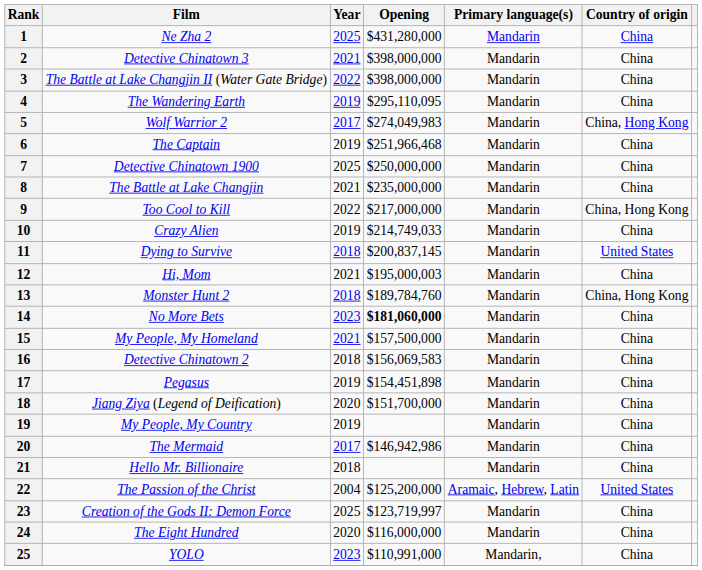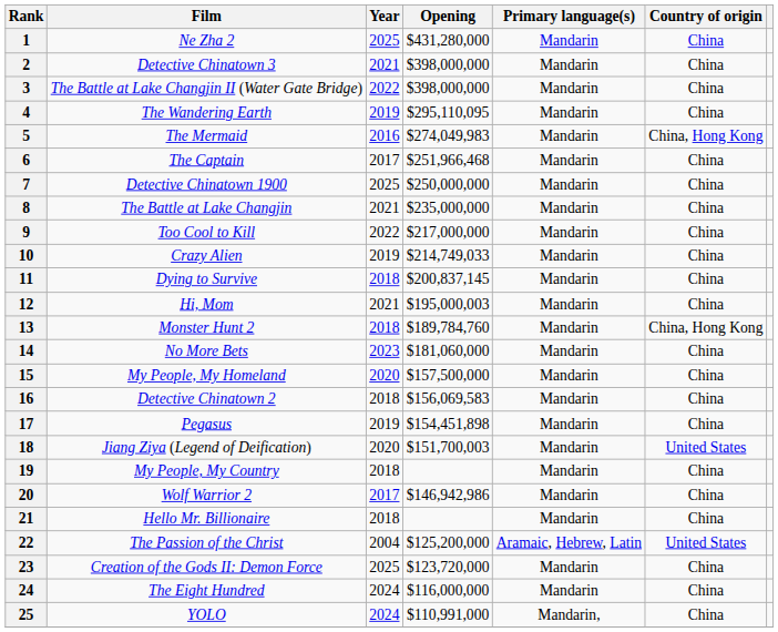5 | Film: Wolf Warrior 2 -> The Mermaid
5 | Year: 2017 -> 2016
6 | Year: 2019 -> 2017
9 | Country of origin: China, Hong Kong -> China
11 | Country of origin: United States -> China
14 | Opening: bold -> normal
15 | Year: 2021 -> 2020
18 | Opening: $151,700,000 -> $151,700,003
18 | Country of origin: China -> United States
19 | Year: 2019 -> 2018
20 | Film: The Mermaid -> Wolf Warrior 2
23 | Opening: $123,719,997 -> $123,720,000
24 | Year: 2020 -> 2024
25 | Year: 2023 -> 2024
